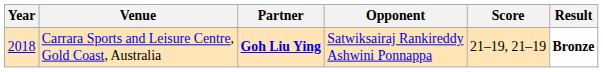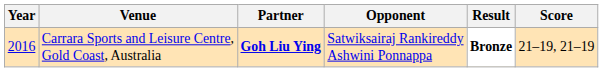columns swapped: Score <-> Result
Carrara Sports and Leisure Centre, Gold Coast, Australia | Year: 2018 -> 2016
